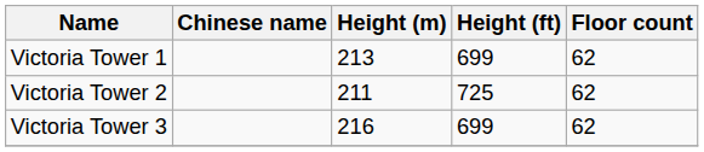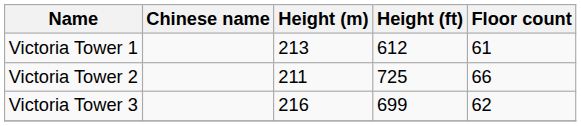Victoria Tower 1 | Height (ft): 699 -> 612
Victoria Tower 1 | Floor count: 62 -> 61
Victoria Tower 2 | Floor count: 62 -> 66
